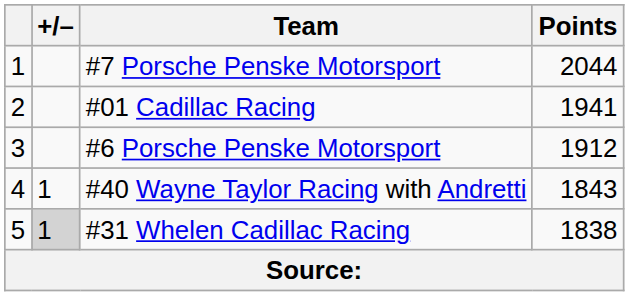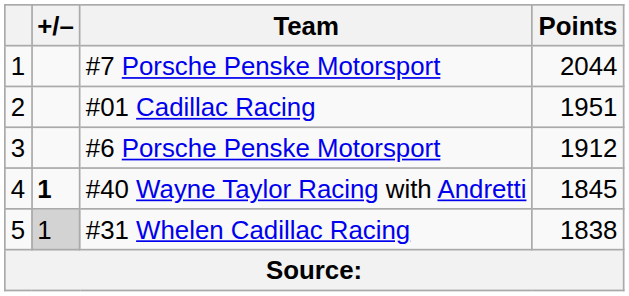#01 Cadillac Racing | Points: 1941 -> 1951
#40 Wayne Taylor Racing with Andretti | +/–: normal -> bold
#40 Wayne Taylor Racing with Andretti | Points: 1843 -> 1845
